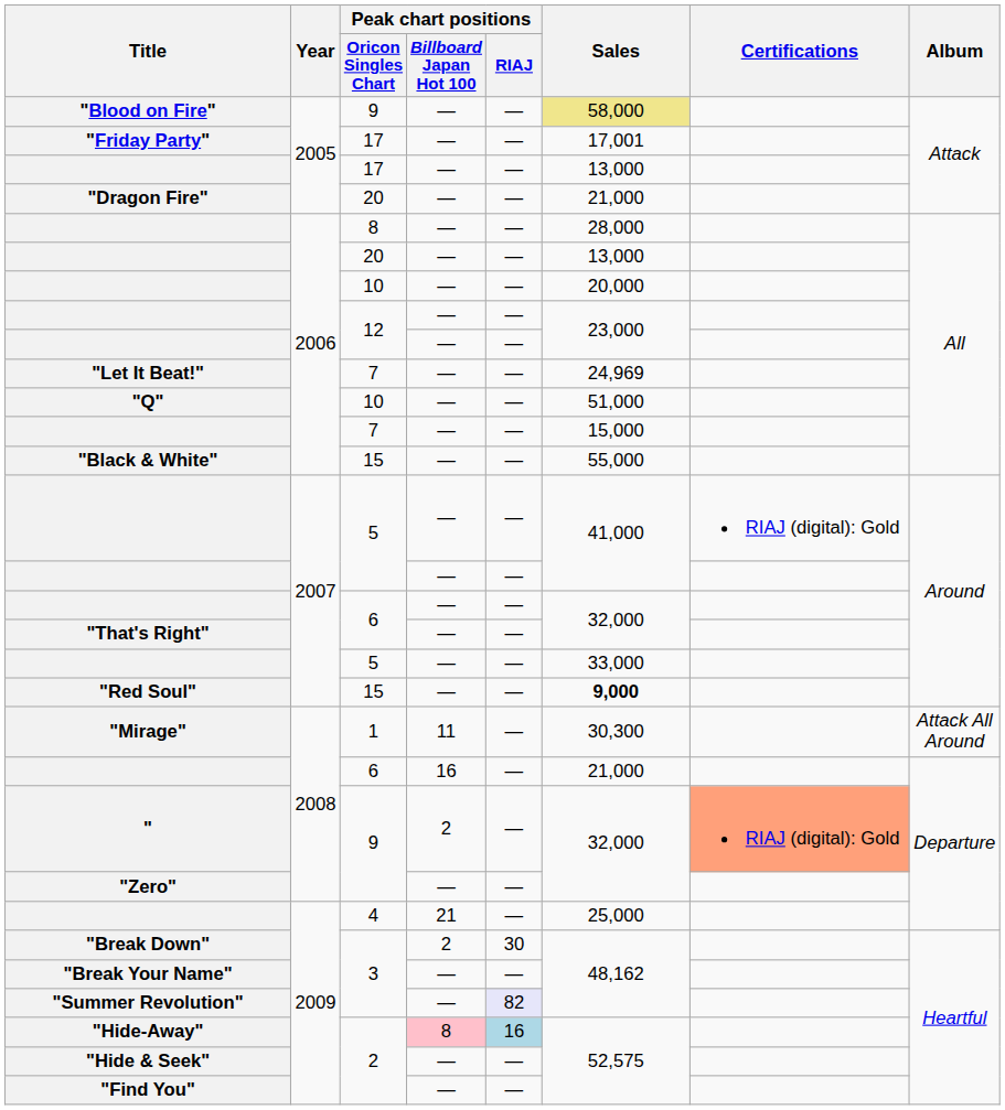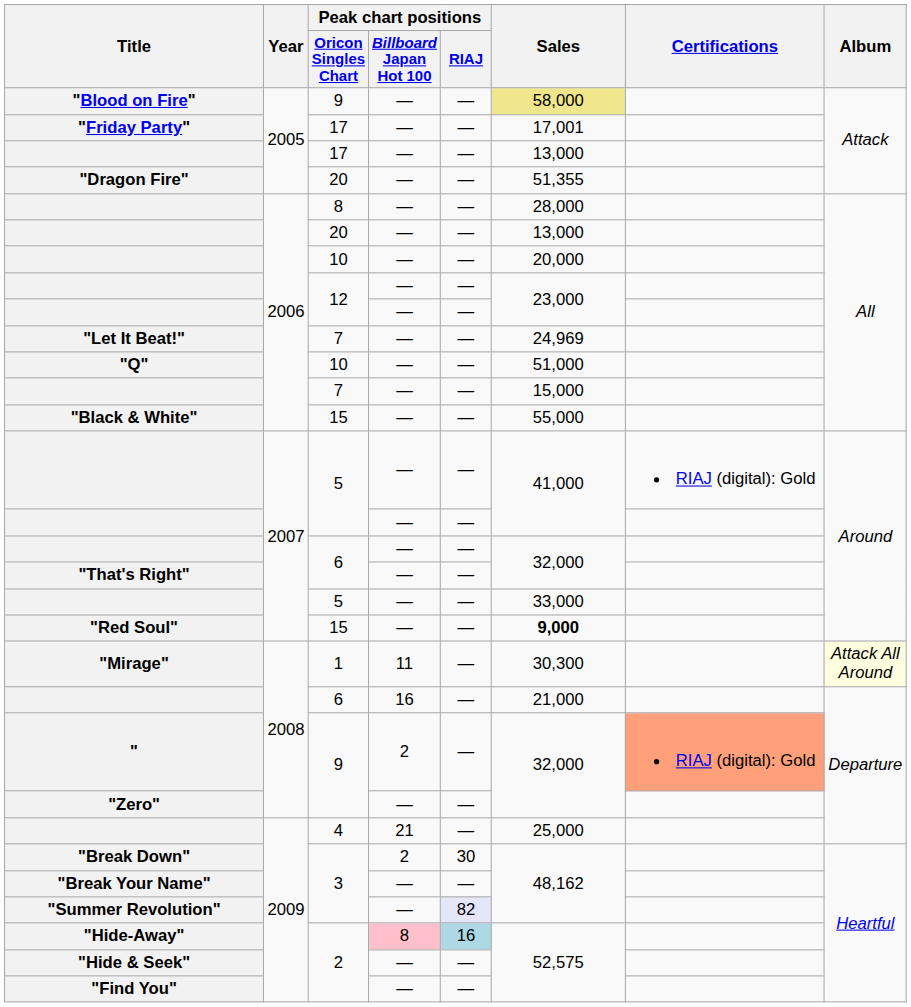"Dragon Fire" | Sales: 21,000 -> 51,355
"Mirage" | Album: no background -> lightyellow background
